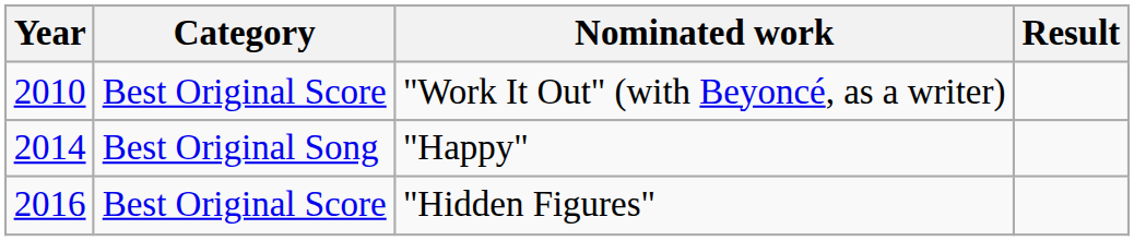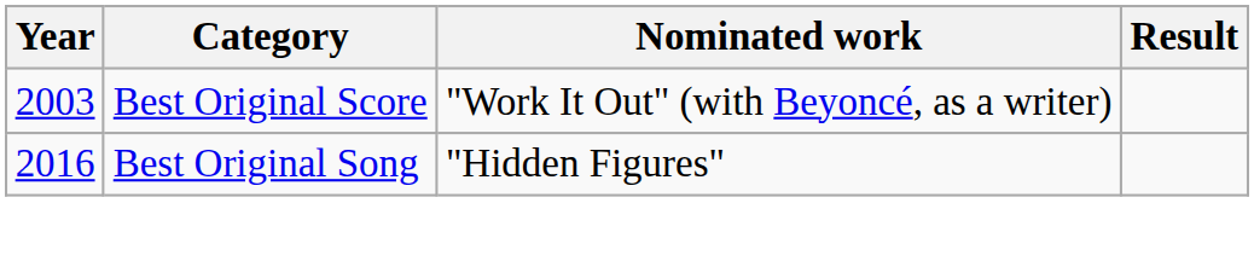"Work It Out" (with Beyoncé, as a writer) | Year: 2010 -> 2003
- row: 2014 | Best Original Song | "Happy"
"Hidden Figures" | Category: Best Original Score -> Best Original Song
